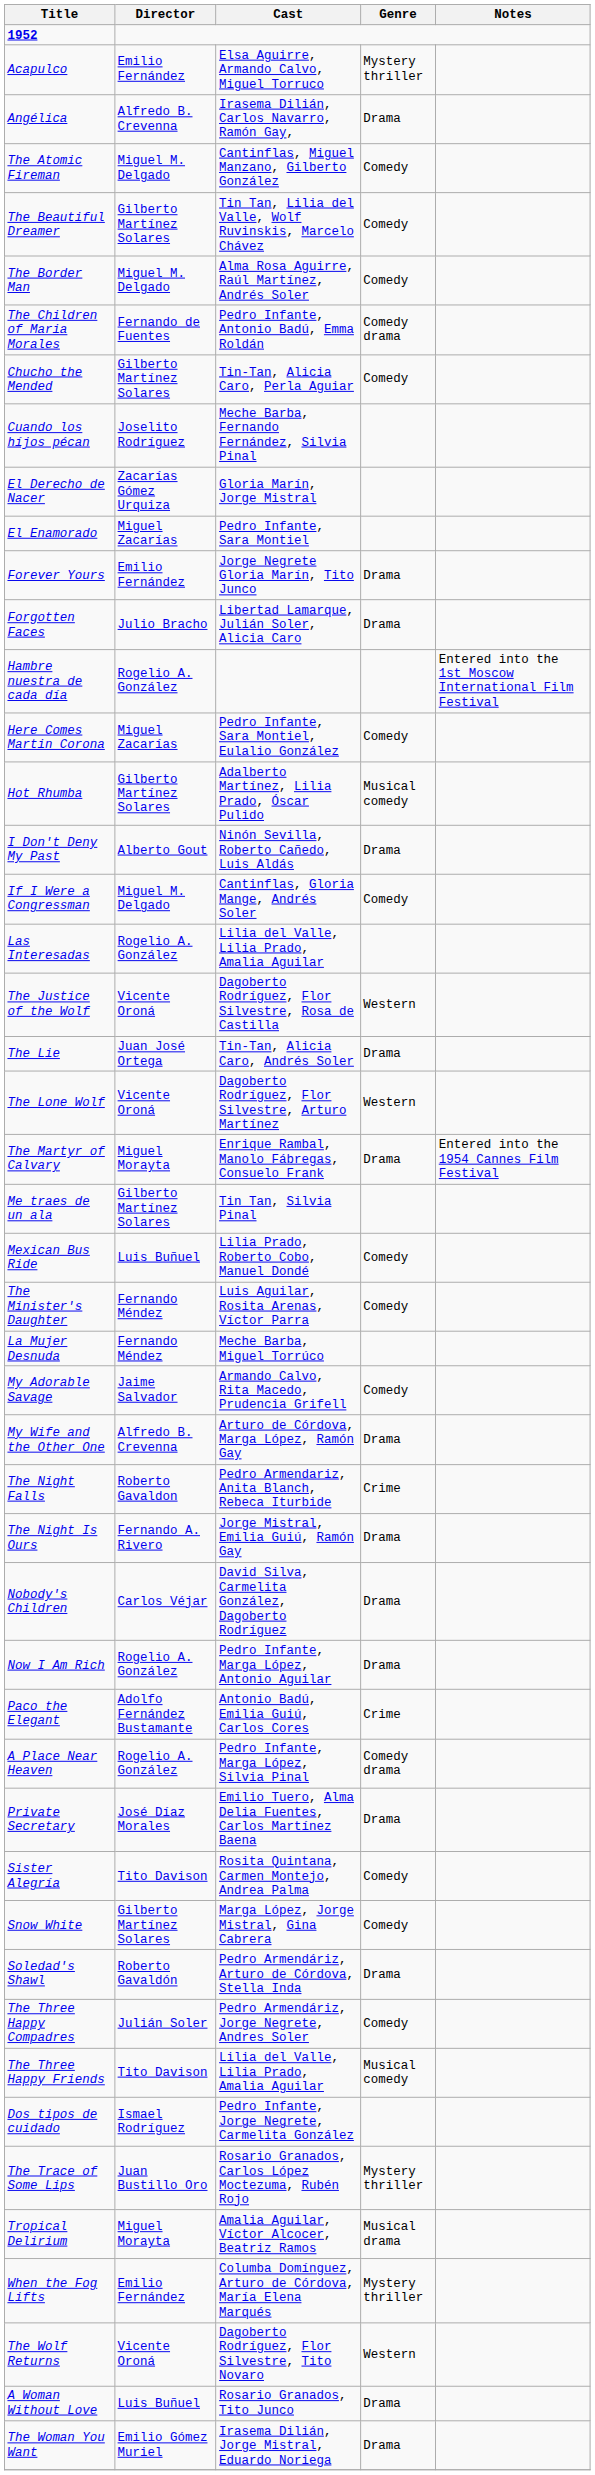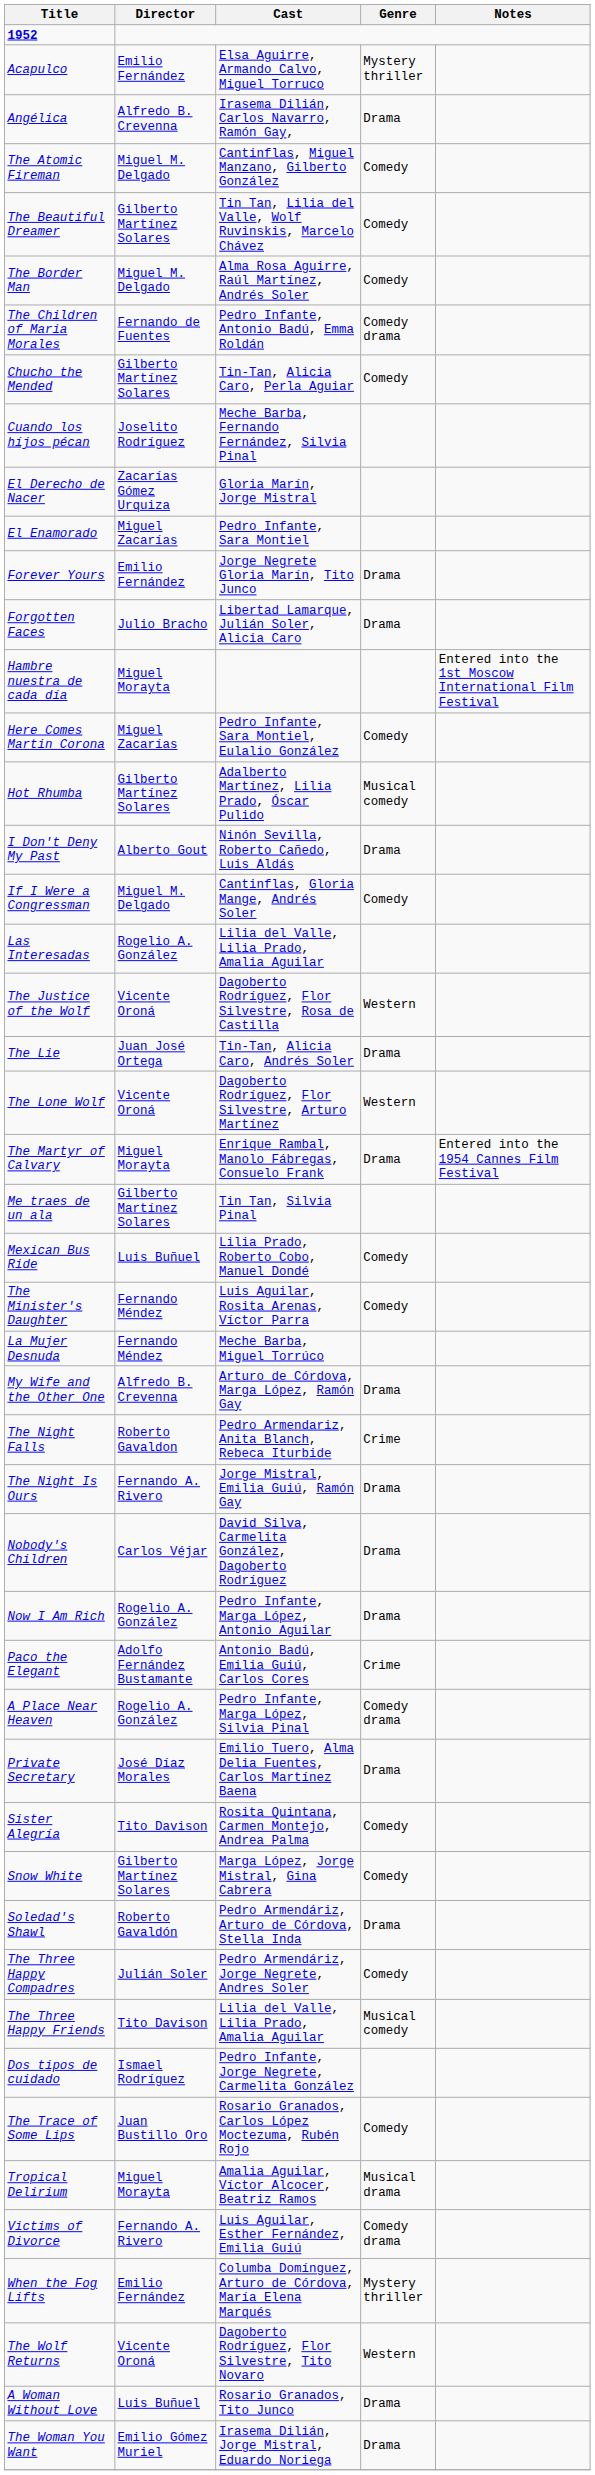Hambre nuestra de cada día | Director: Rogelio A. González -> Miguel Morayta
- row: My Adorable Savage | Jaime Salvador | Armando Calvo, Rita Macedo, Prudencia Grifell | Comedy
The Trace of Some Lips | Genre: Mystery thriller -> Comedy
+ row: Victims of Divorce | Fernando A. Rivero | Luis Aguilar, Esther Fernández, Emilia Guiú | Comedy drama
